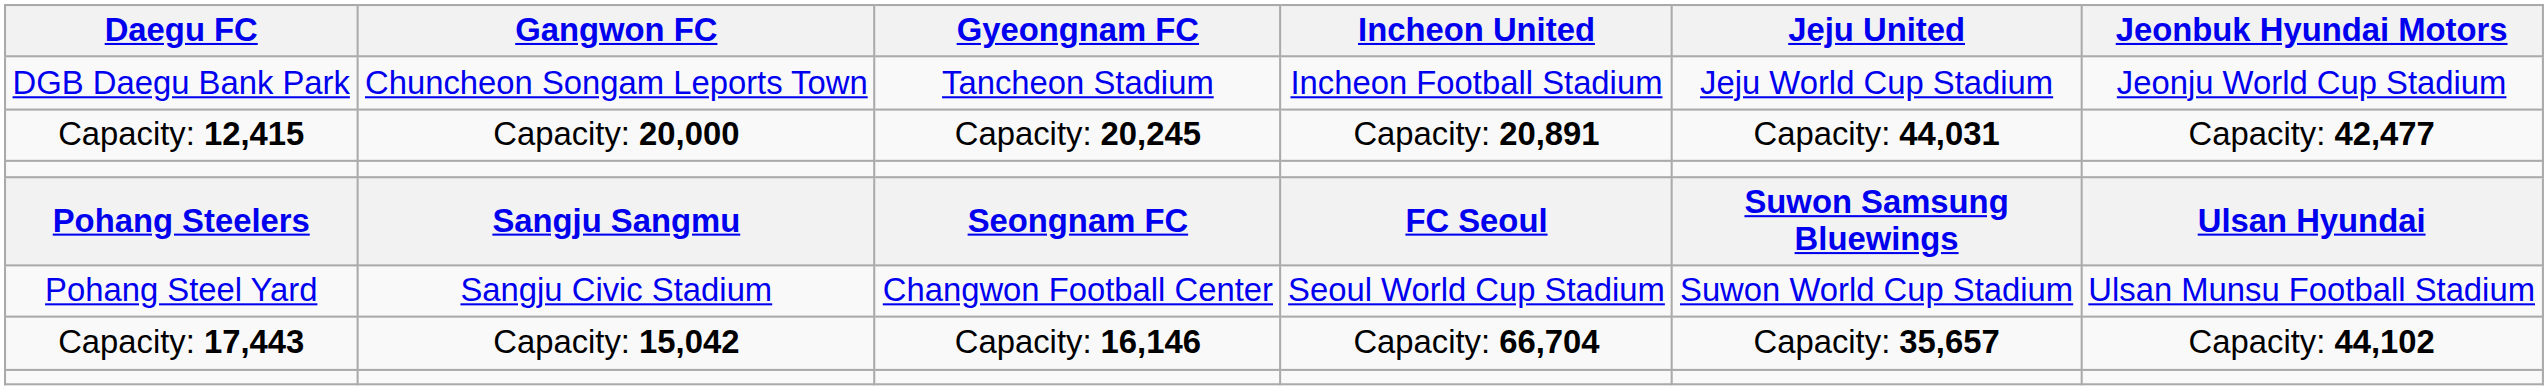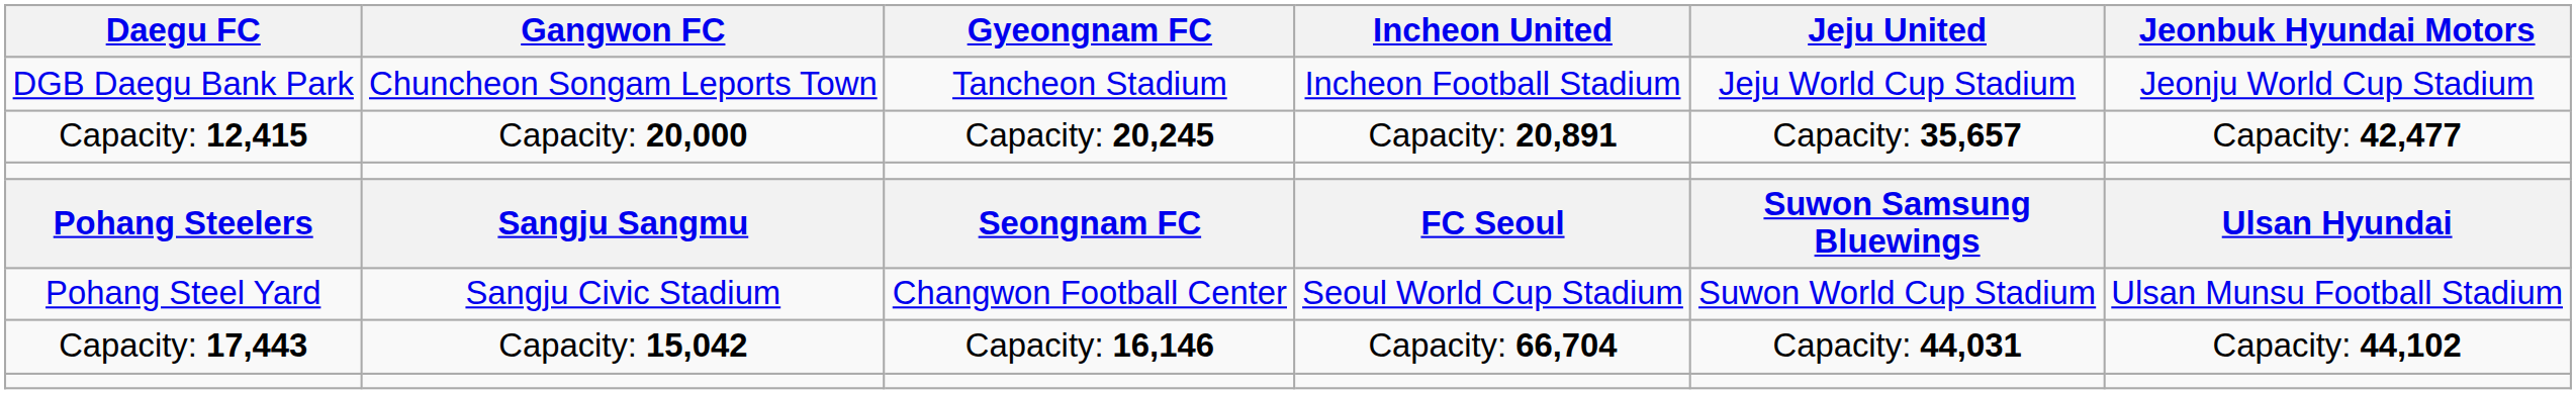Capacity: 12,415 | Jeju United: Capacity: 44,031 -> Capacity: 35,657
Capacity: 17,443 | Jeju United: Capacity: 35,657 -> Capacity: 44,031
